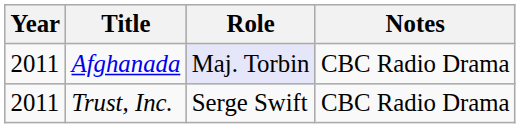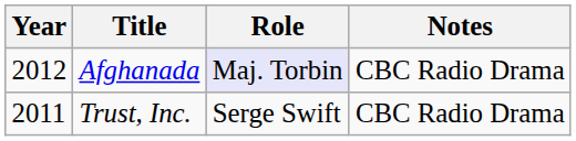Afghanada | Year: 2011 -> 2012
